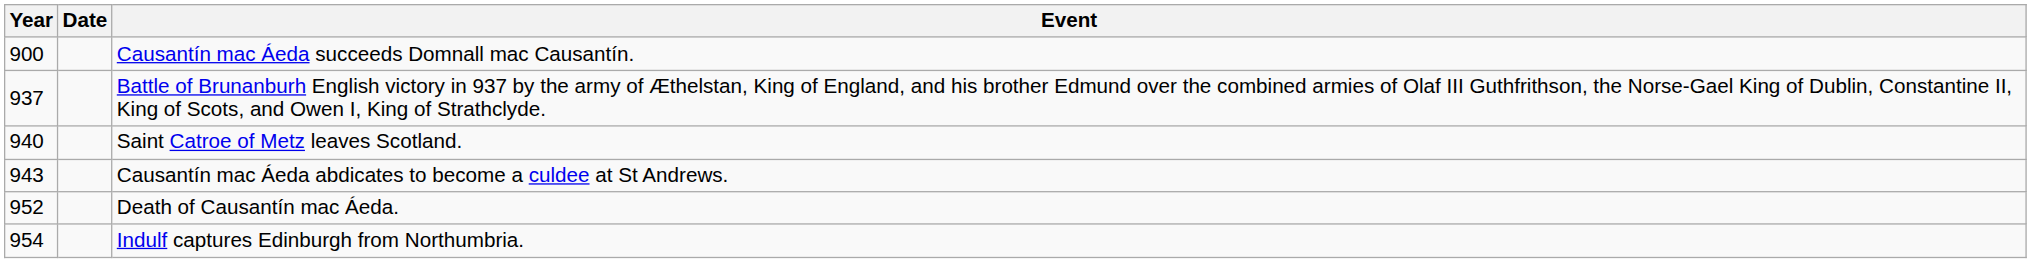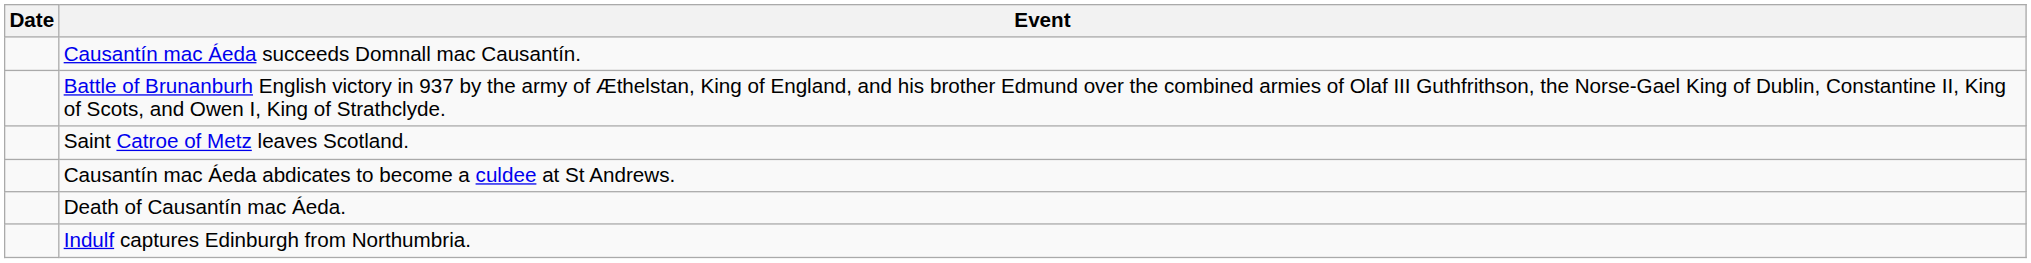- column: Year | 900 | 937 | 940 | 943 | 952 | 954
